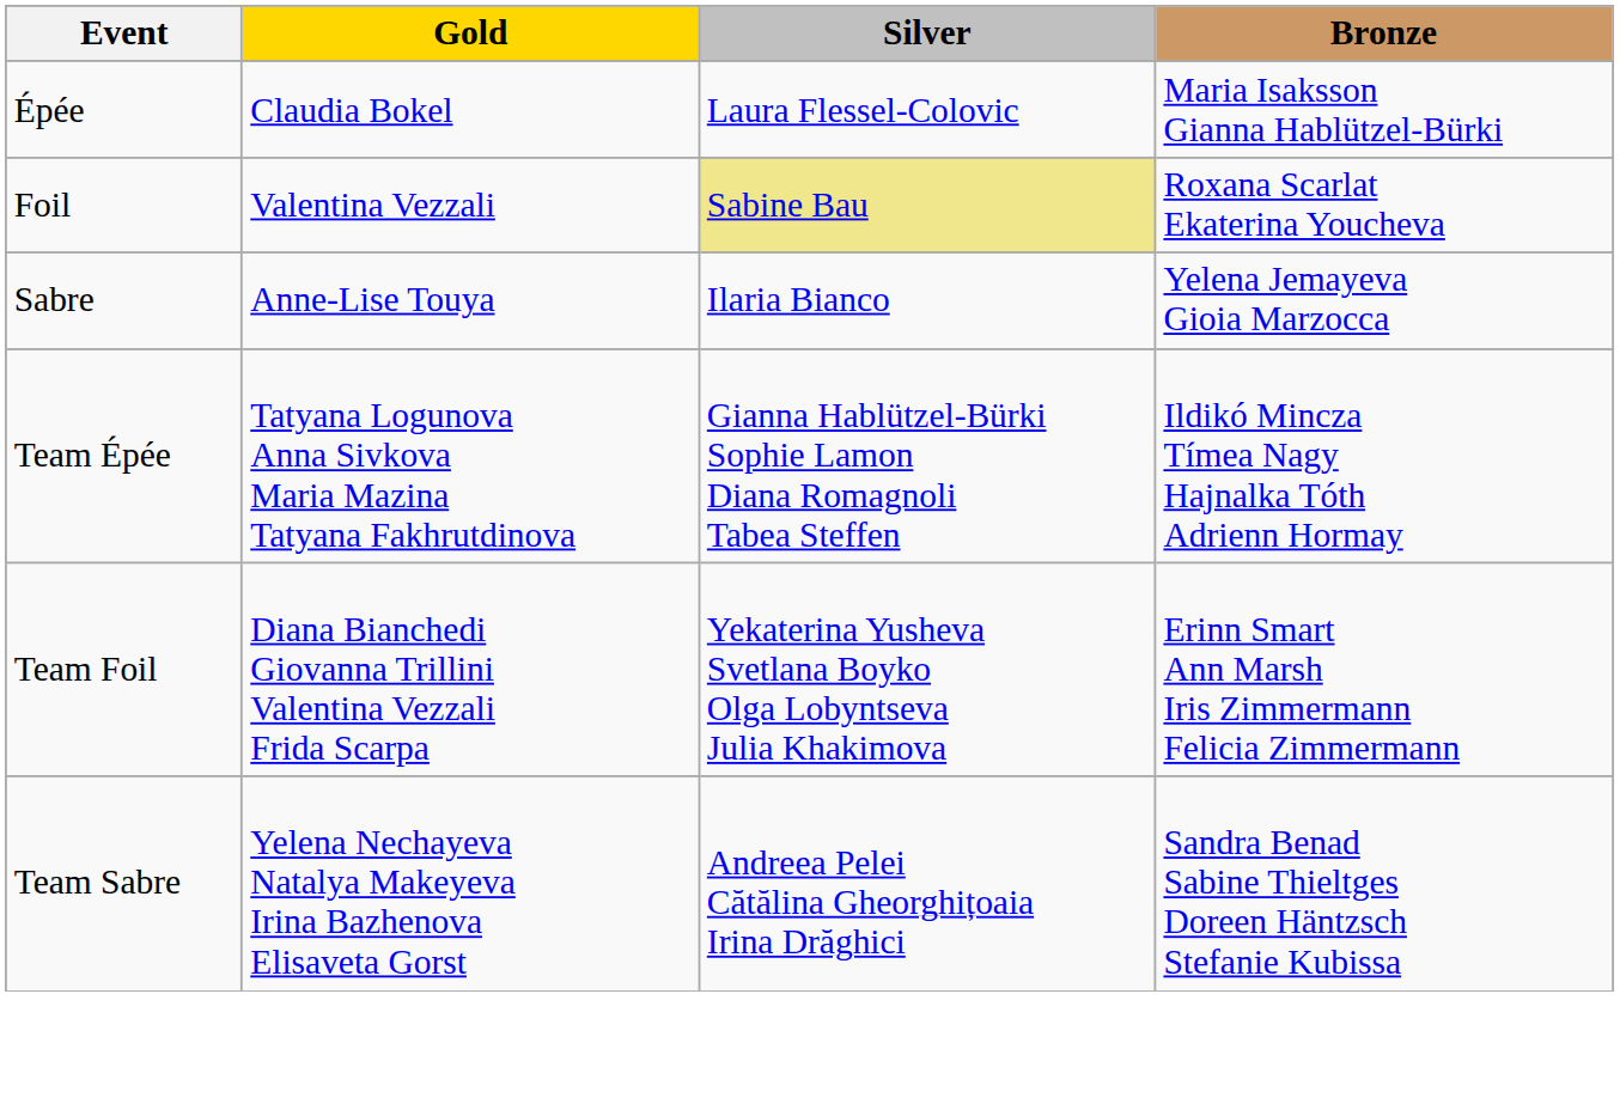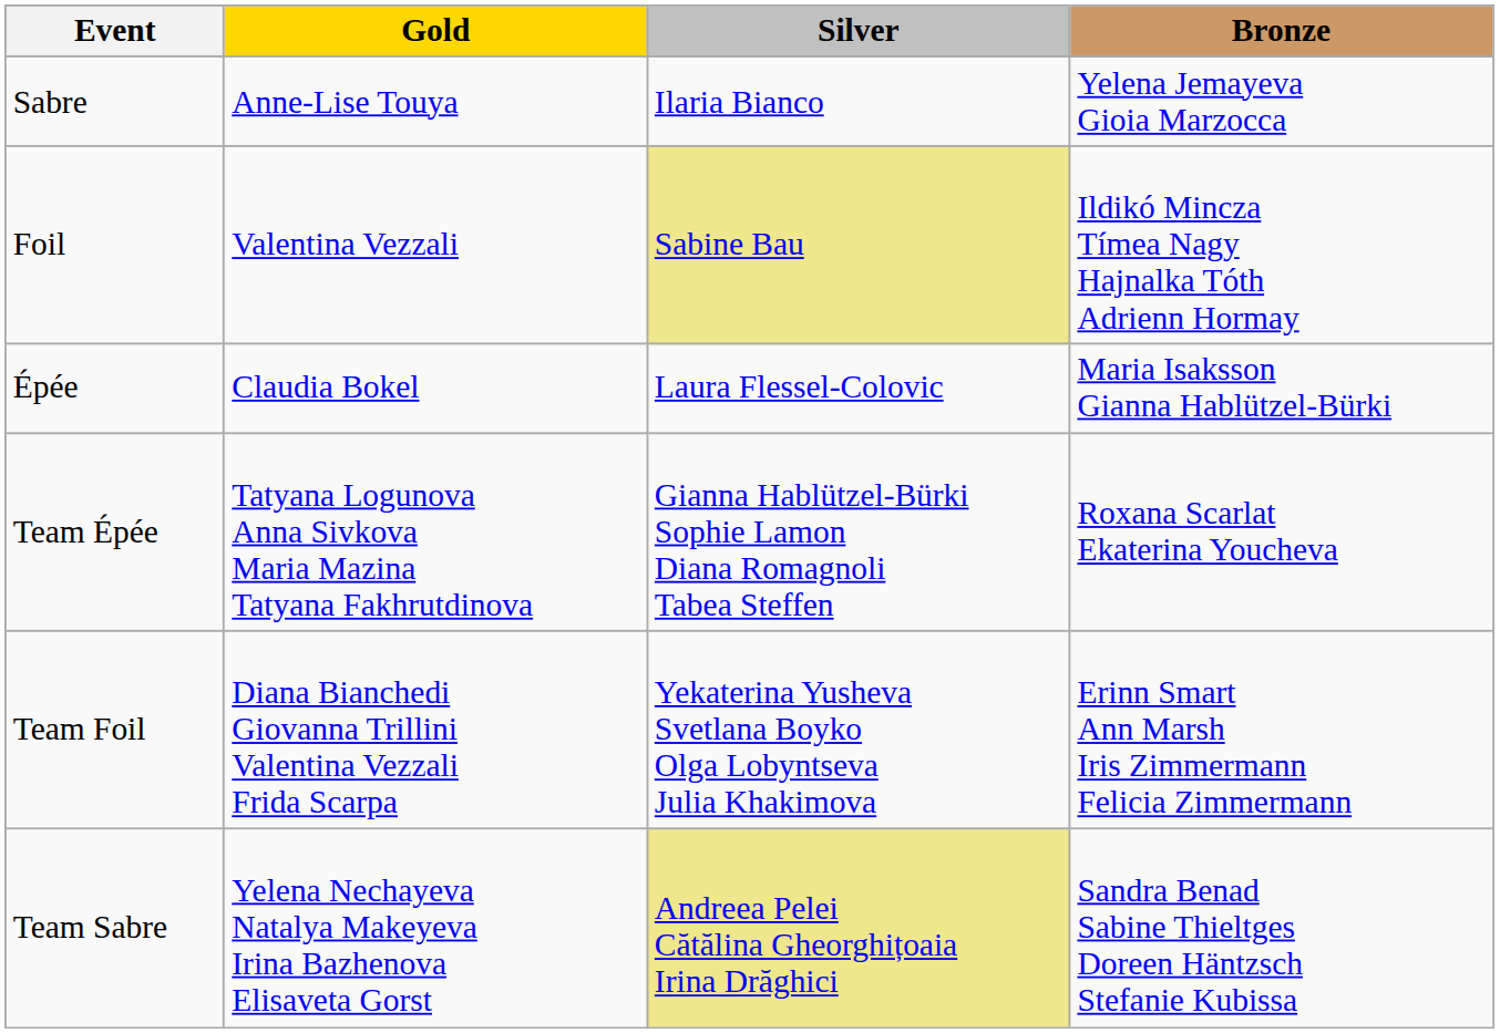rows swapped: Épée <-> Sabre
Foil | Bronze: Roxana Scarlat Ekaterina Youcheva -> Ildikó Mincza Tímea Nagy Hajnalka Tóth Adrienn Hormay
Team Épée | Bronze: Ildikó Mincza Tímea Nagy Hajnalka Tóth Adrienn Hormay -> Roxana Scarlat Ekaterina Youcheva
Team Sabre | Silver: no background -> khaki background
